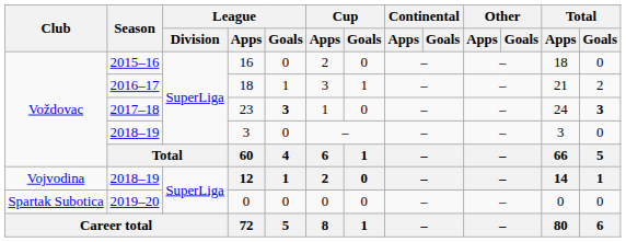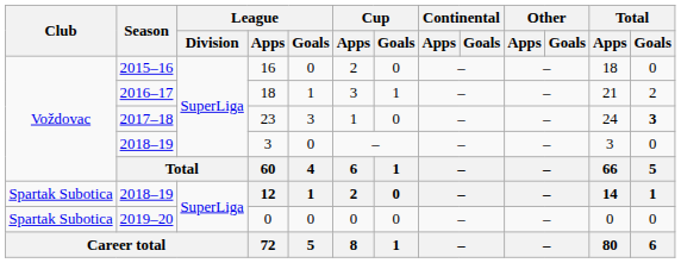23 | League / Goals: bold -> normal
12 | Club: Vojvodina -> Spartak Subotica
